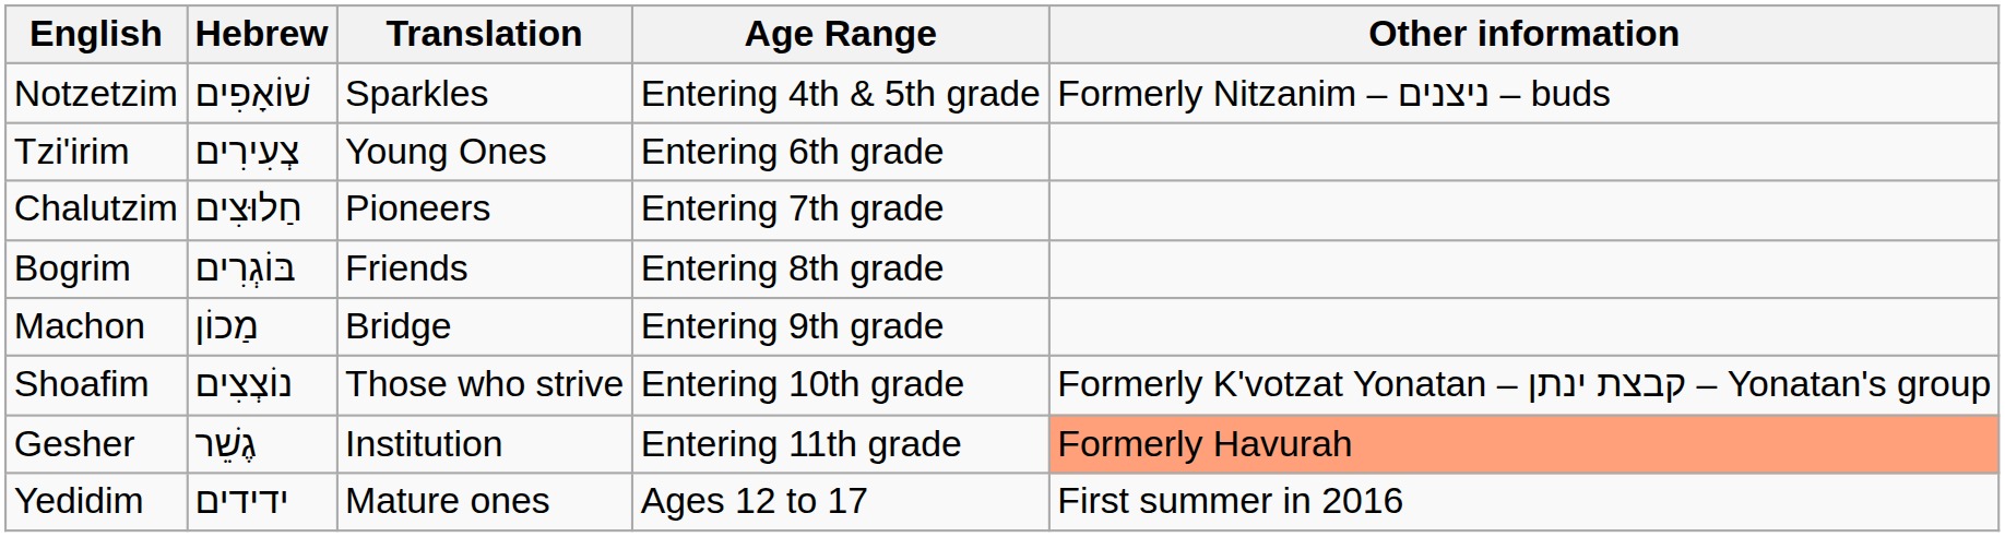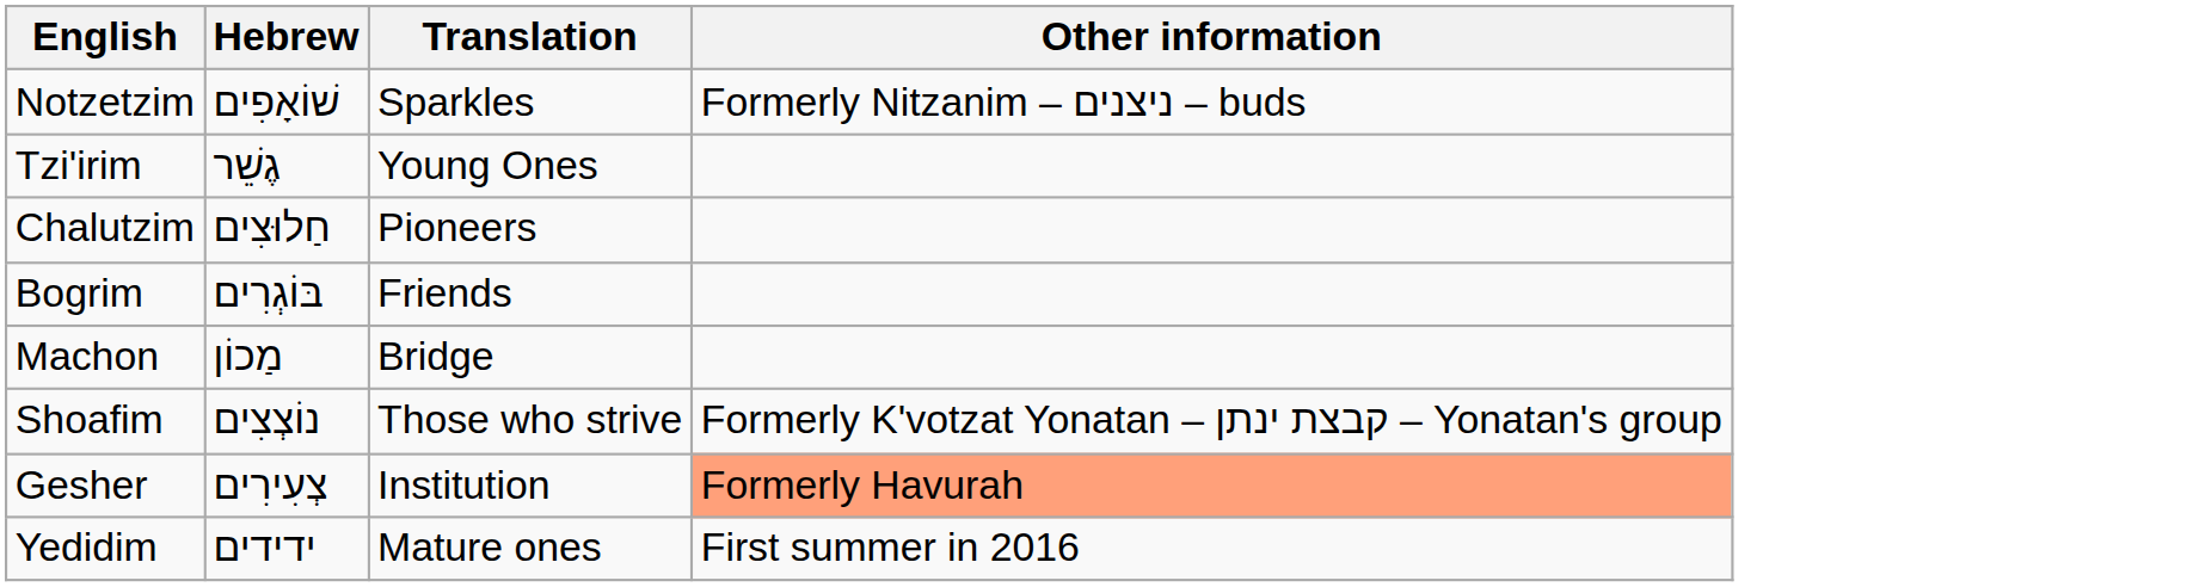- column: Age Range | Entering 4th & 5th grade | Entering 6th grade | Entering 7th grade | Entering 8th grade | Entering 9th grade | Entering 10th grade | Entering 11th grade | Ages 12 to 17
Tzi'irim | Hebrew: צְעִירִים -> גֶשֵׁר
Gesher | Hebrew: גֶשֵׁר -> צְעִירִים
